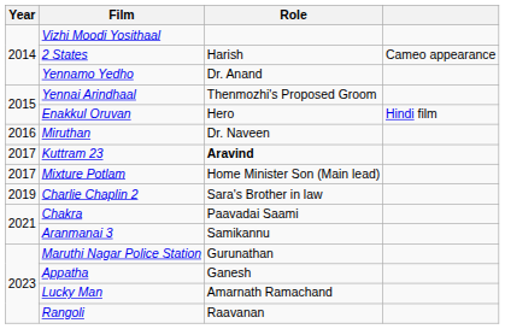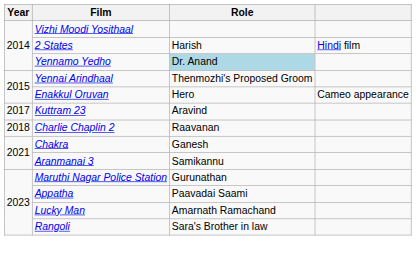2 States | column 4: Cameo appearance -> Hindi film
Yennamo Yedho | Role: no background -> lightblue background
Enakkul Oruvan | column 4: Hindi film -> Cameo appearance
- row: 2016 | Miruthan | Dr. Naveen
Kuttram 23 | Role: bold -> normal
- row: 2017 | Mixture Potlam | Home Minister Son (Main lead)
Charlie Chaplin 2 | Year: 2019 -> 2018
Charlie Chaplin 2 | Role: Sara's Brother in law -> Raavanan
Chakra | Role: Paavadai Saami -> Ganesh
Appatha | Role: Ganesh -> Paavadai Saami
Rangoli | Role: Raavanan -> Sara's Brother in law
